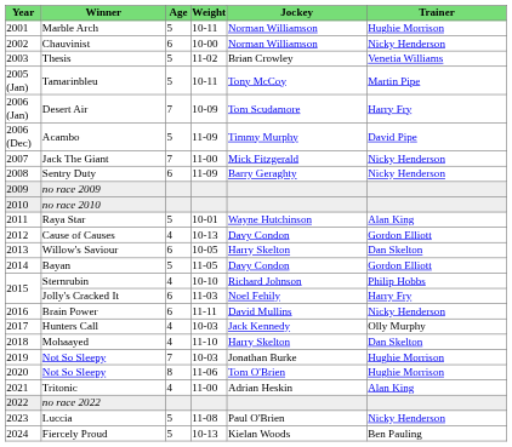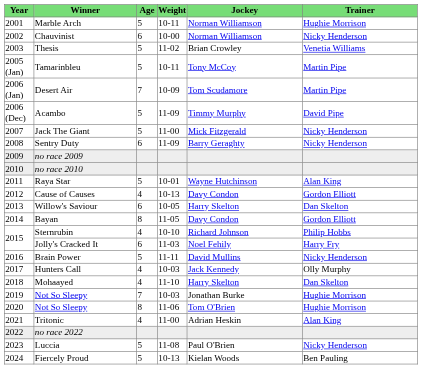Desert Air | Trainer: Harry Fry -> Martin Pipe
Jack The Giant | Age: 7 -> 5
Bayan | Age: 5 -> 8
Brain Power | Age: 6 -> 5
